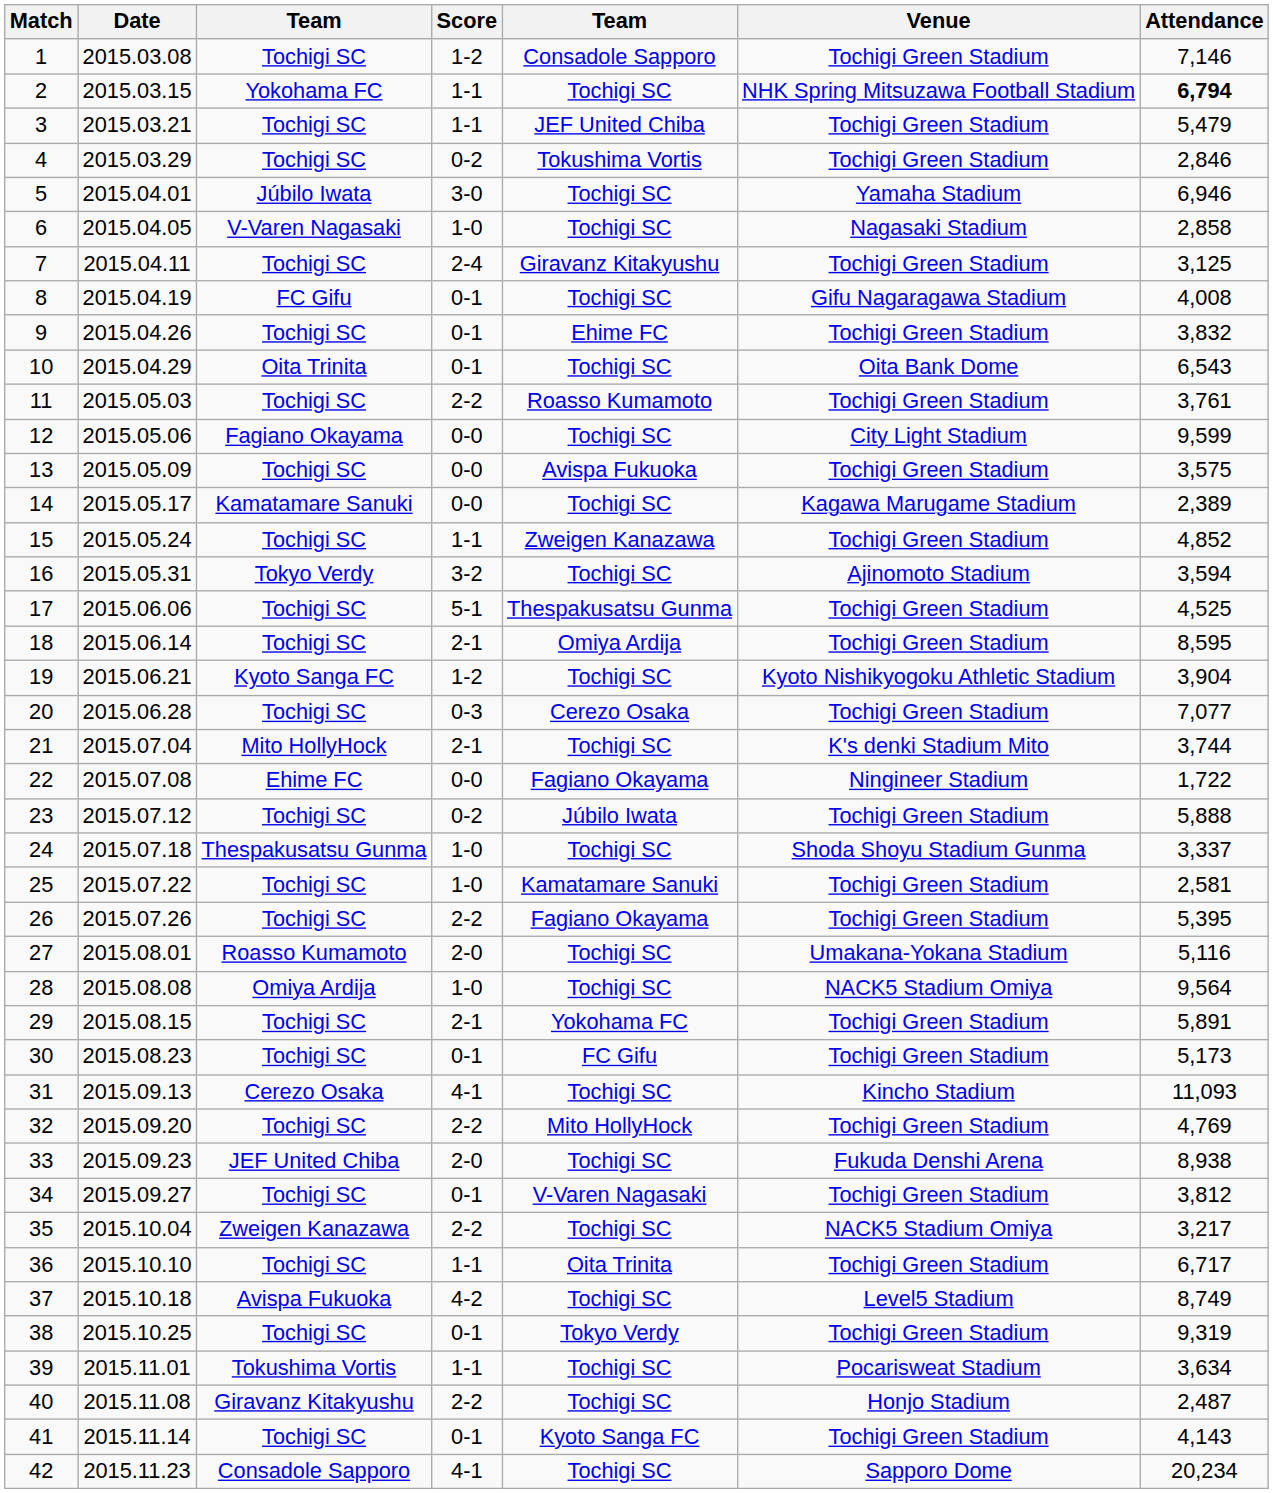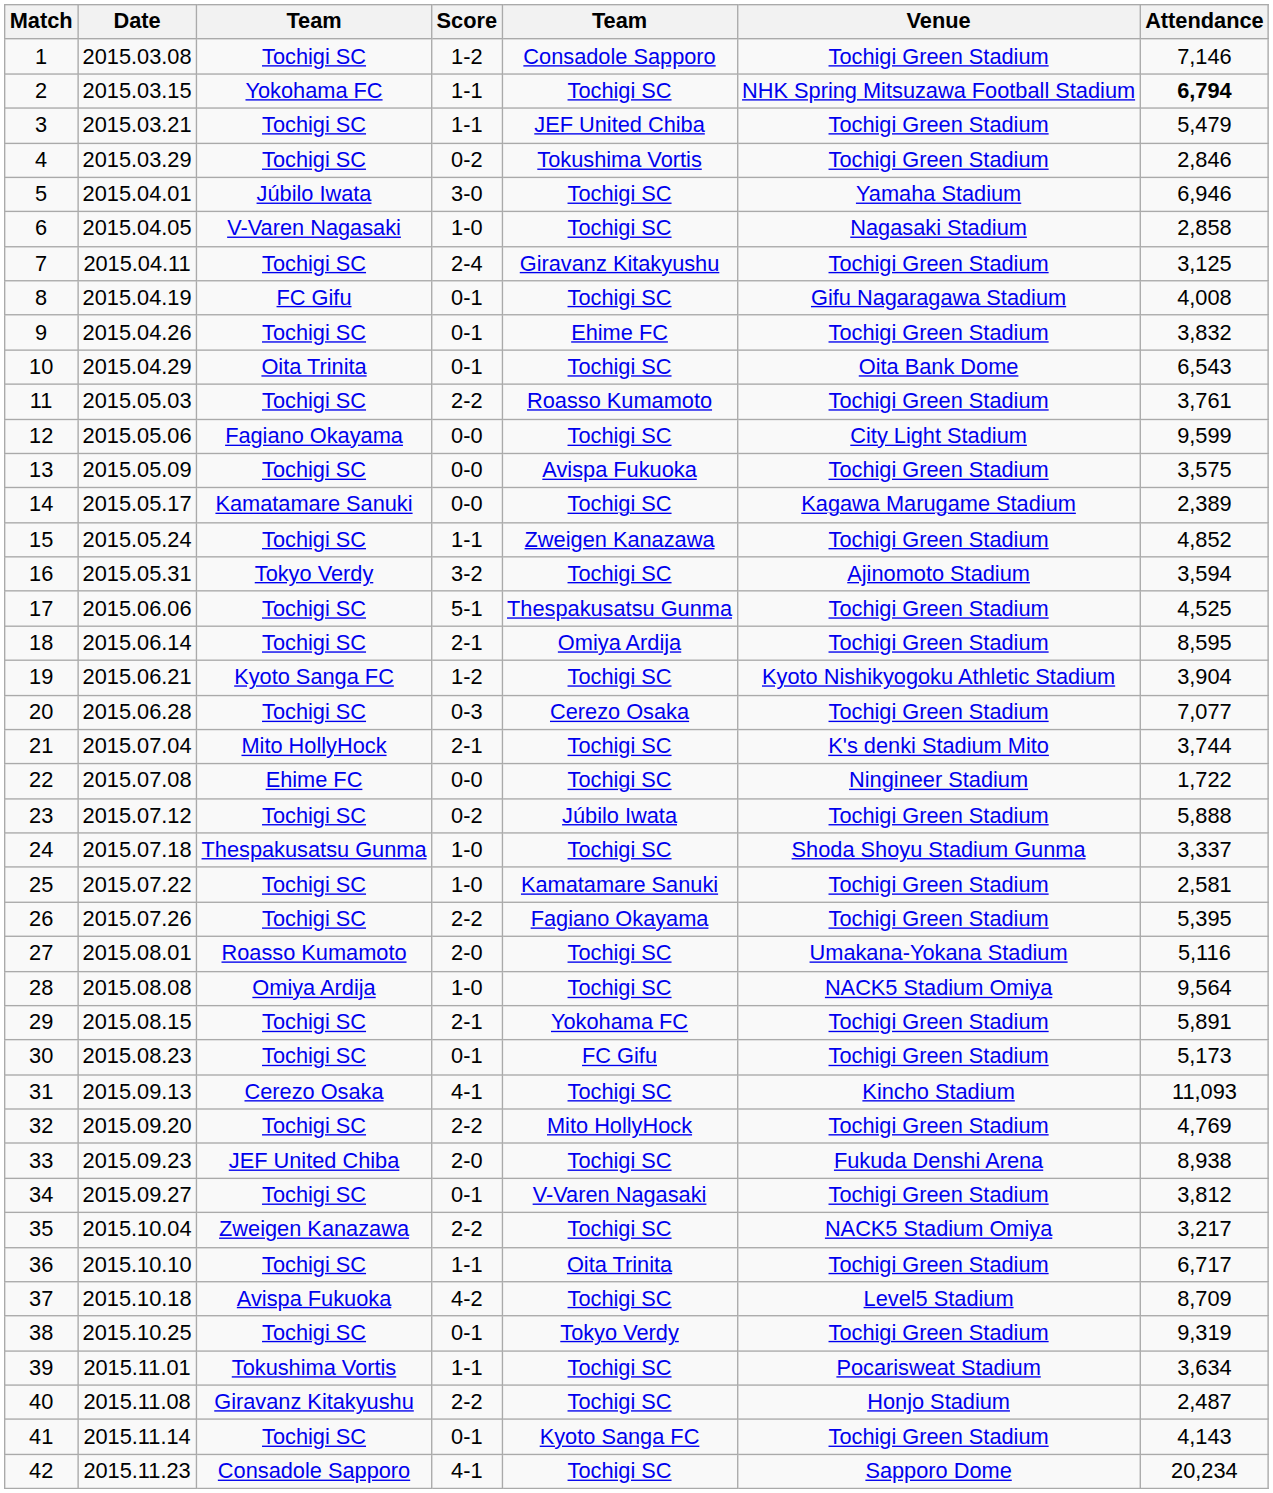22 | column 5: Fagiano Okayama -> Tochigi SC
37 | Attendance: 8,749 -> 8,709
